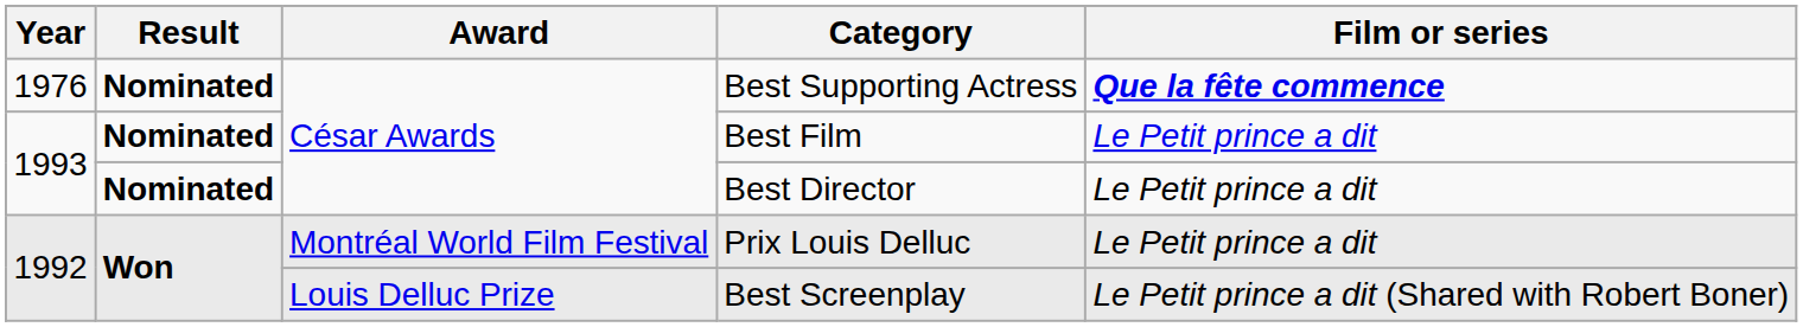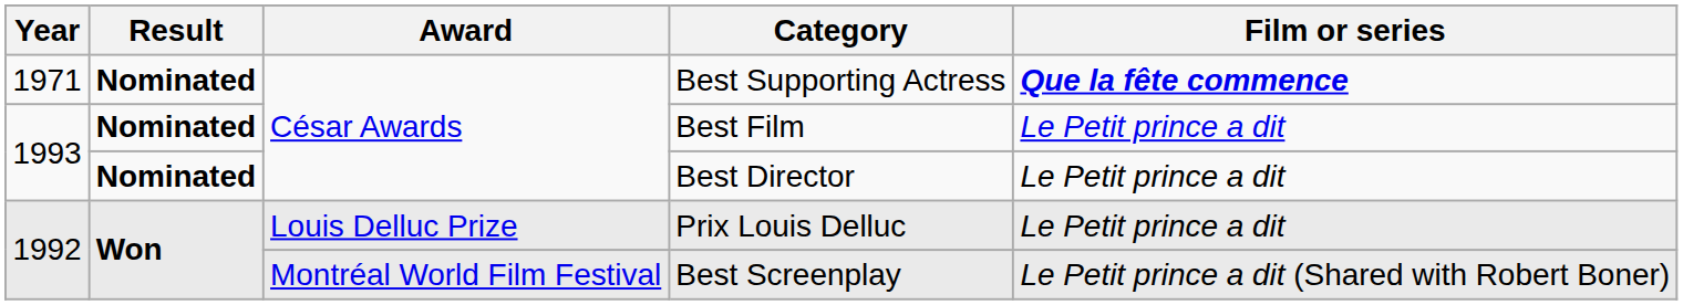Best Supporting Actress | Year: 1976 -> 1971
Prix Louis Delluc | Award: Montréal World Film Festival -> Louis Delluc Prize
Best Screenplay | Award: Louis Delluc Prize -> Montréal World Film Festival
